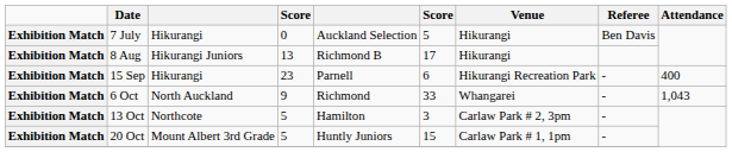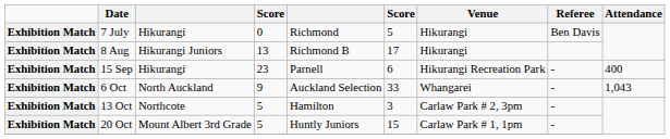7 July | column 5: Auckland Selection -> Richmond
6 Oct | column 5: Richmond -> Auckland Selection
